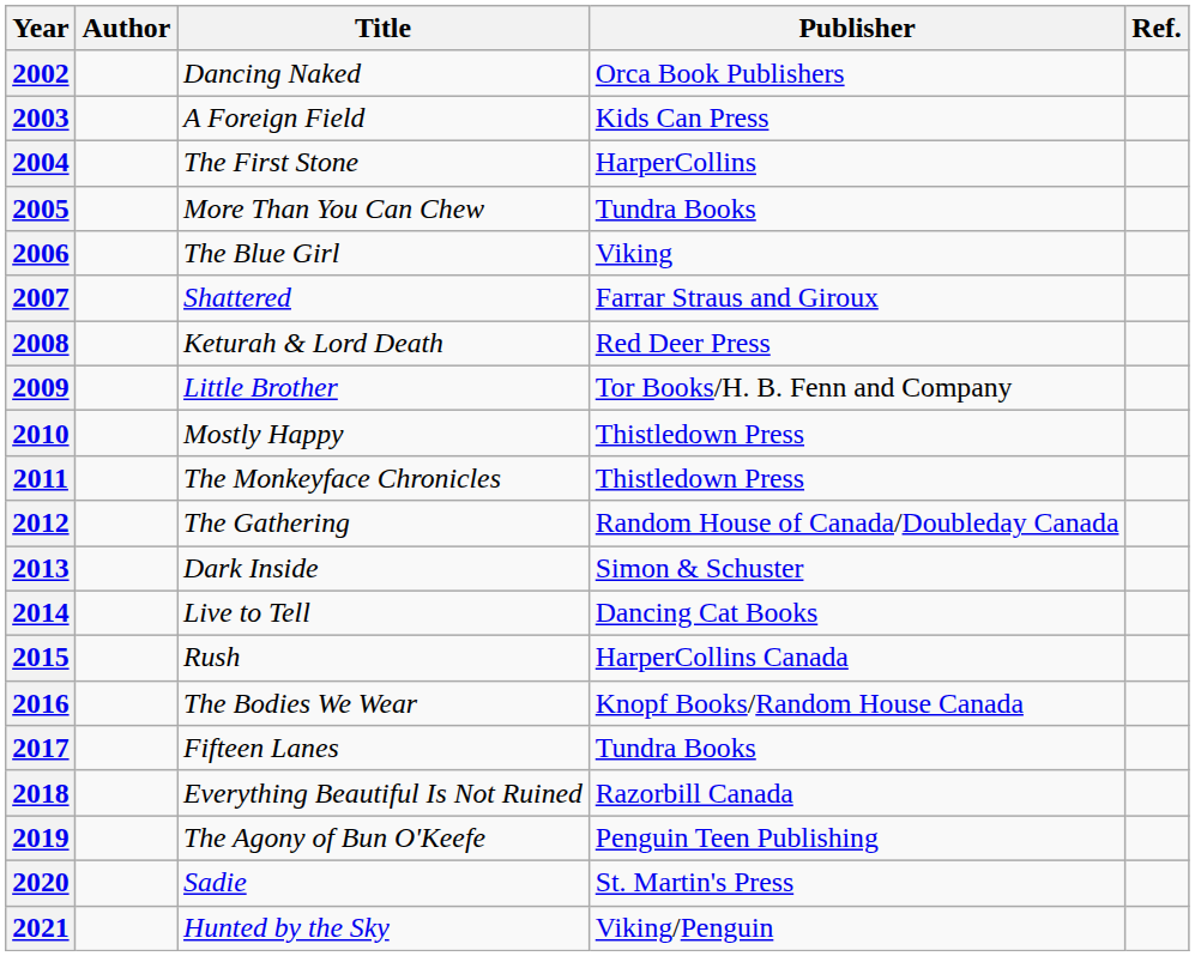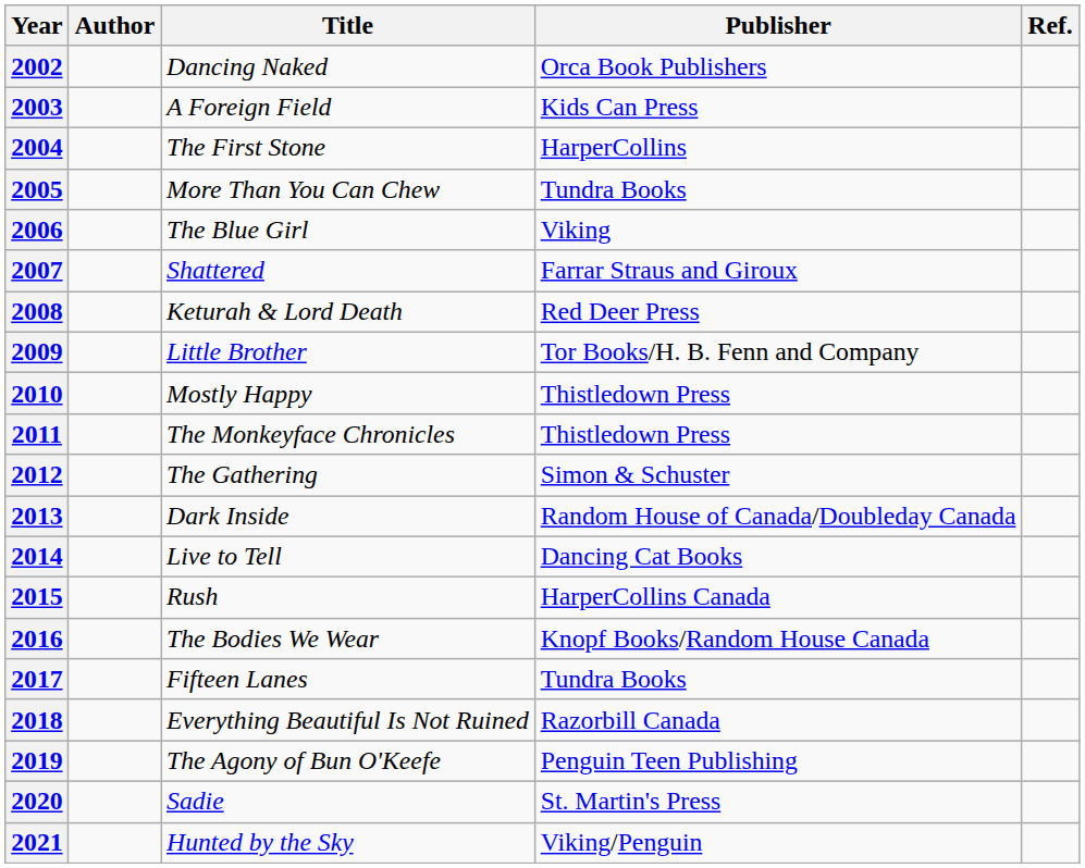2012 | Publisher: Random House of Canada/Doubleday Canada -> Simon & Schuster
2013 | Publisher: Simon & Schuster -> Random House of Canada/Doubleday Canada
